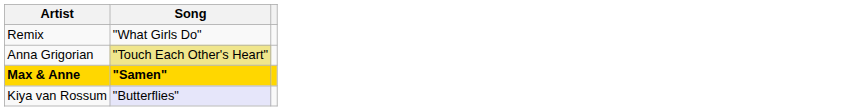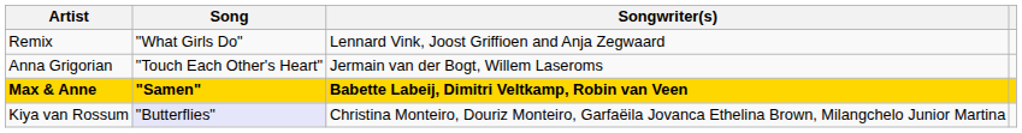+ column: Songwriter(s) | Lennard Vink, Joost Griffioen and Anja Zegwaard | Jermain van der Bogt, Willem Laseroms | Babette Labeij, Dimitri Veltkamp, Robin van Veen | Christina Monteiro, Douriz Monteiro, Garfaёila Jovanca Ethelina Brown, Milangchelo Junior Martina
Anna Grigorian | Song: khaki background -> no background
